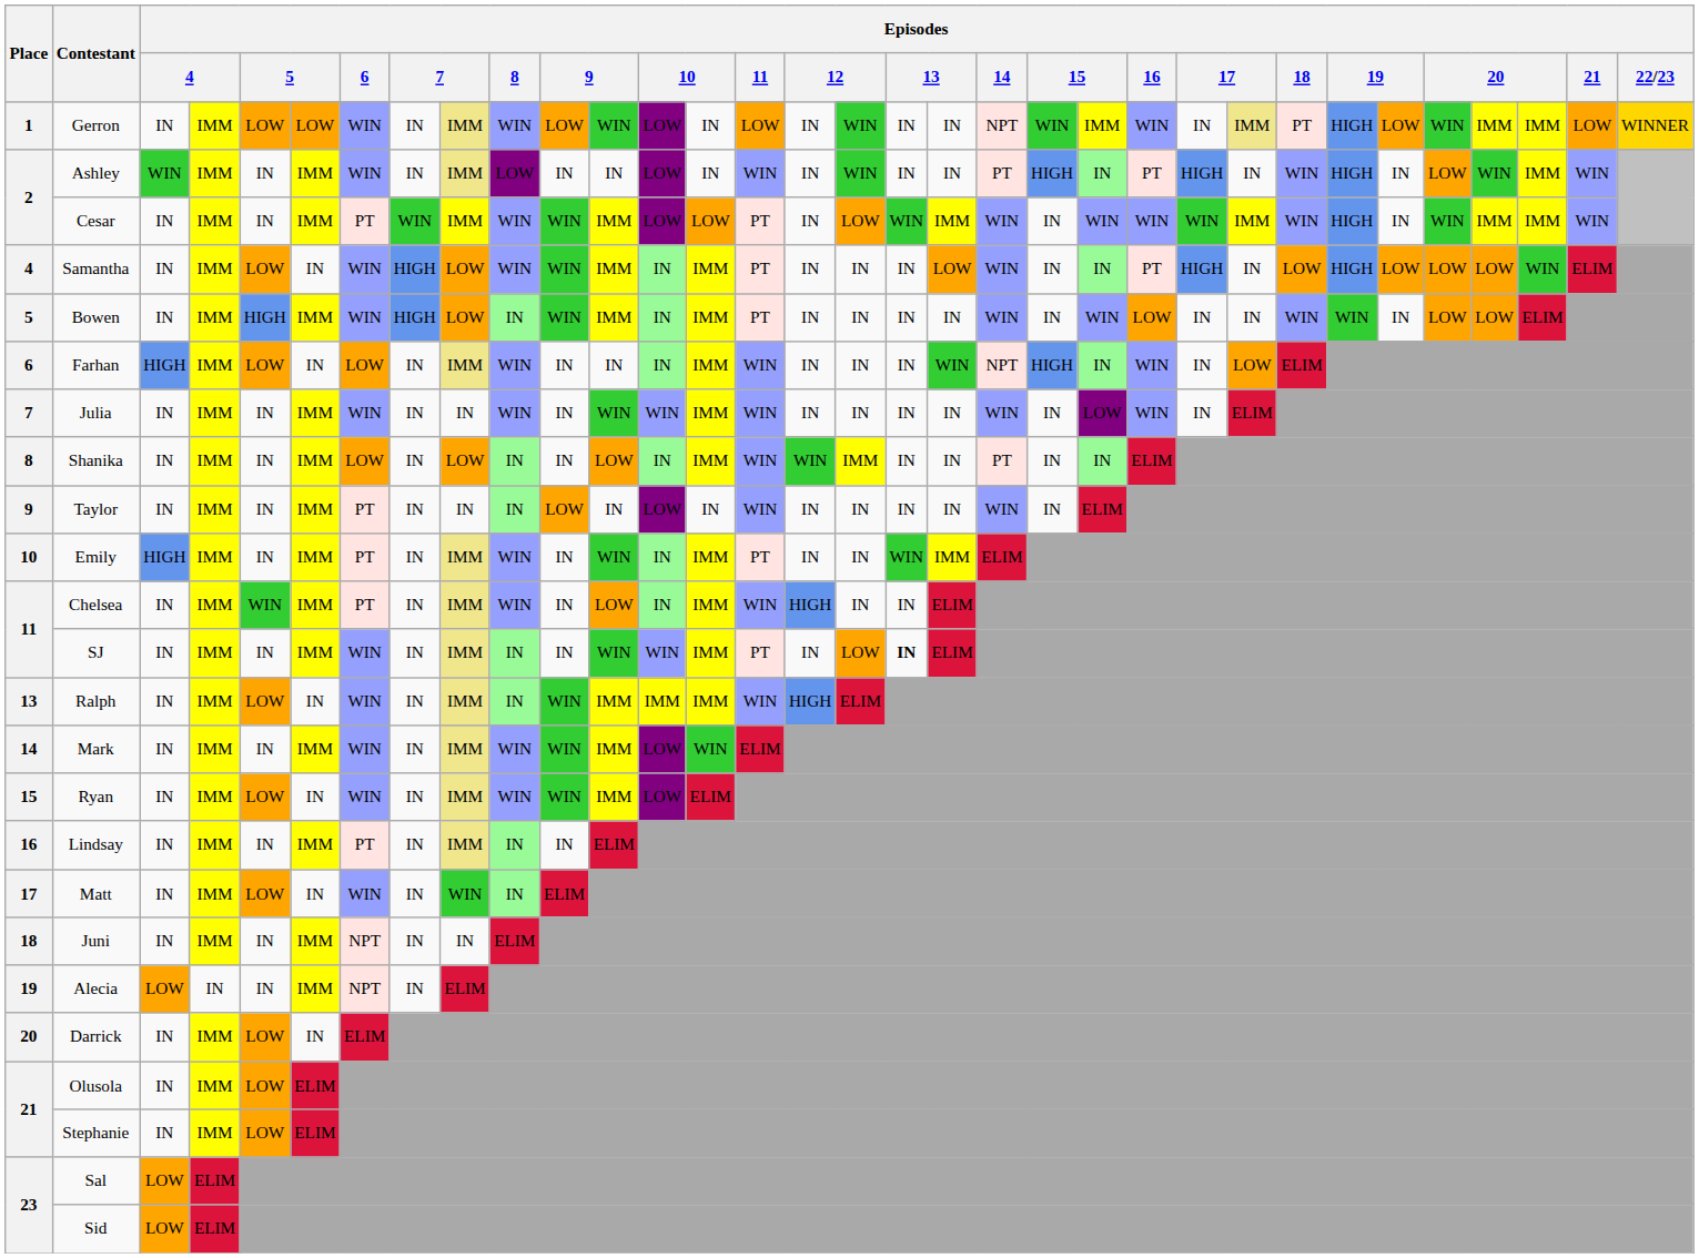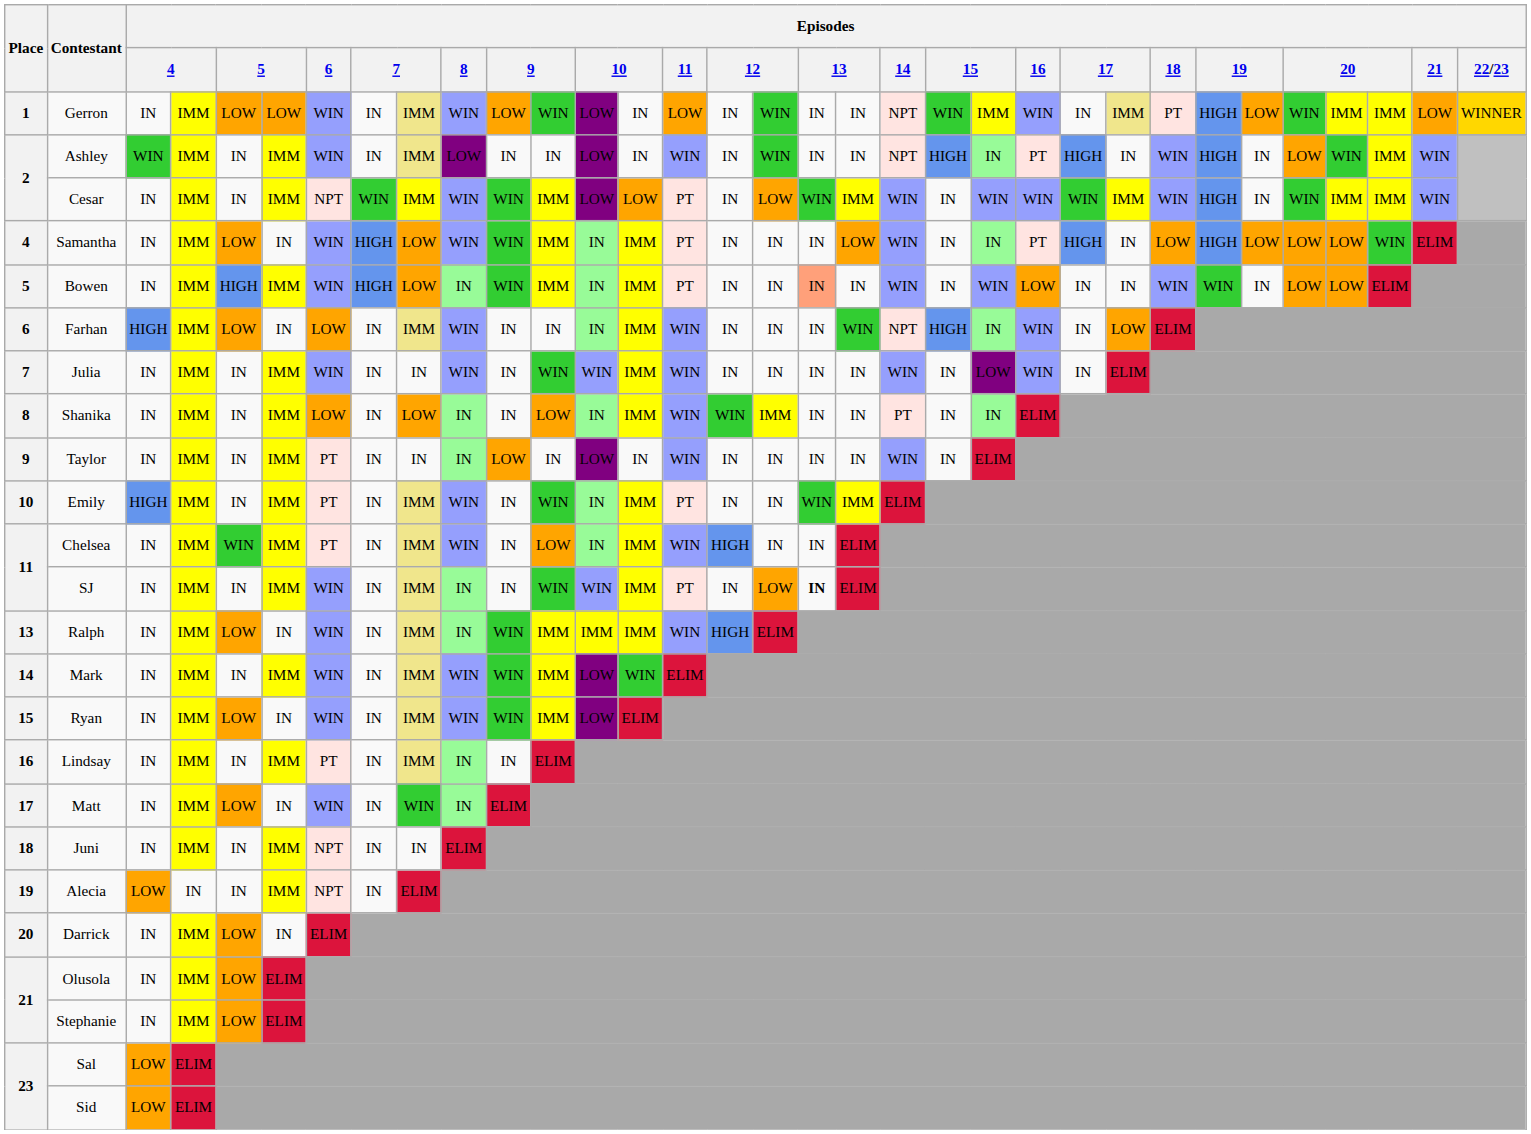Ashley | Episodes / 14: PT -> NPT
Cesar | Episodes / 6: PT -> NPT
Bowen | column 18: no background -> lightsalmon background
